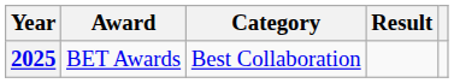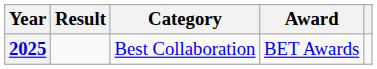columns swapped: Award <-> Result
